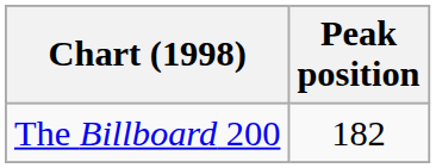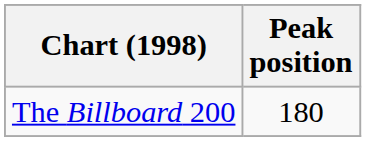The Billboard 200 | Peak position: 182 -> 180
